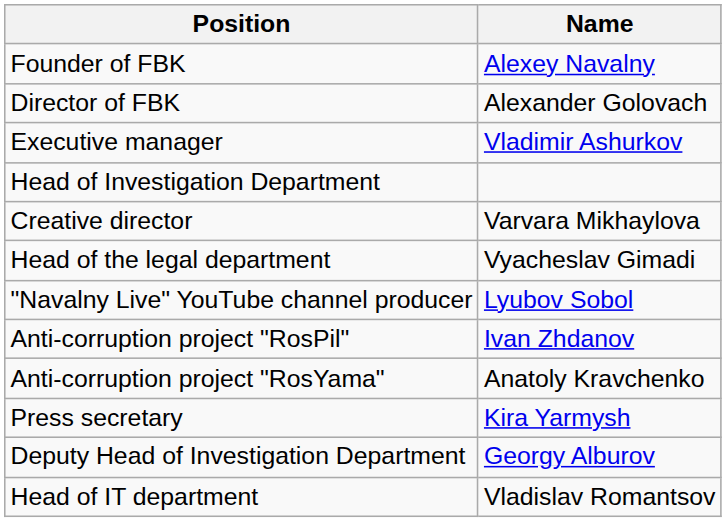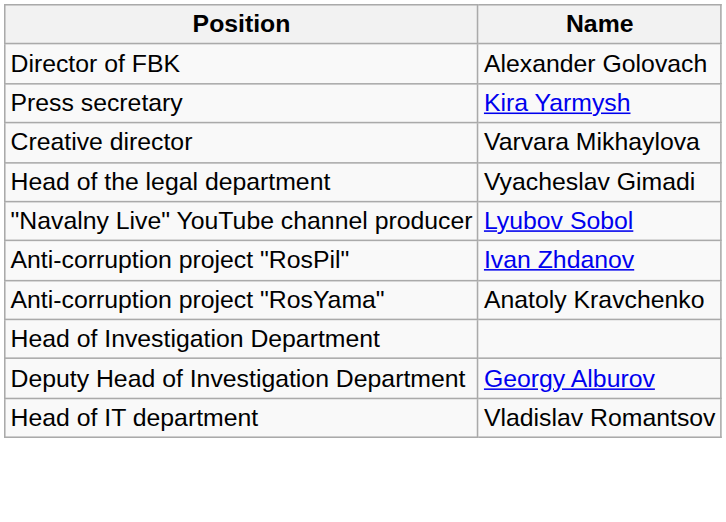- row: Founder of FBK | Alexey Navalny
- row: Executive manager | Vladimir Ashurkov
rows swapped: Press secretary <-> Head of Investigation Department
